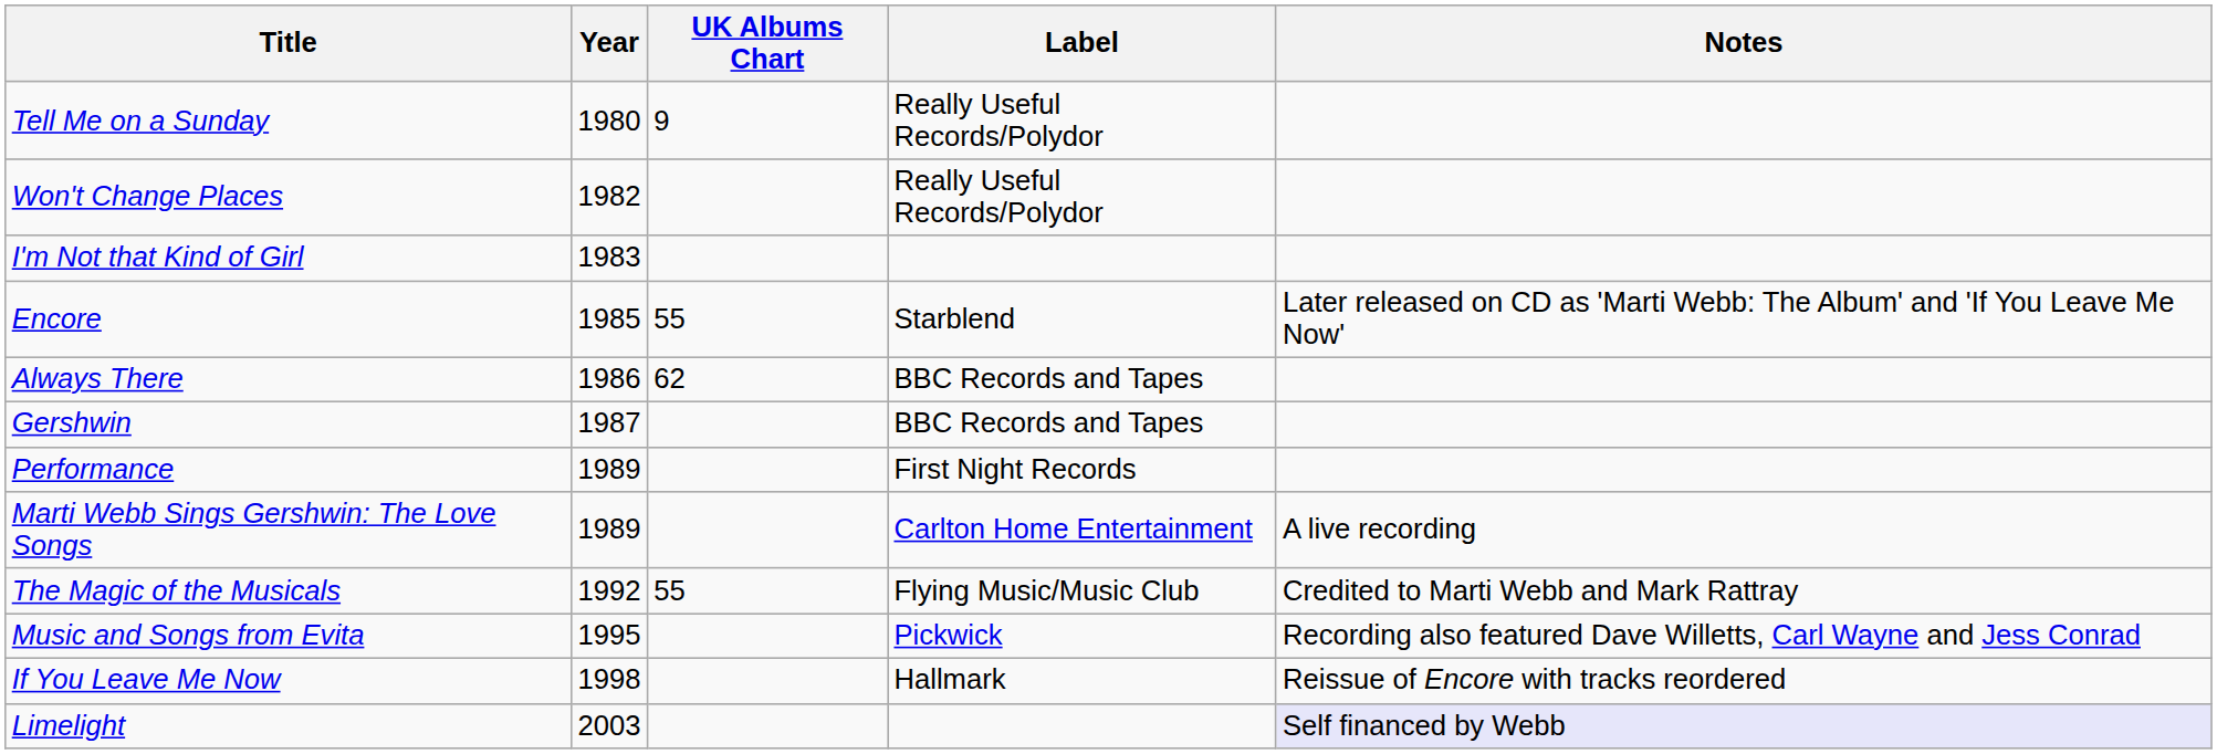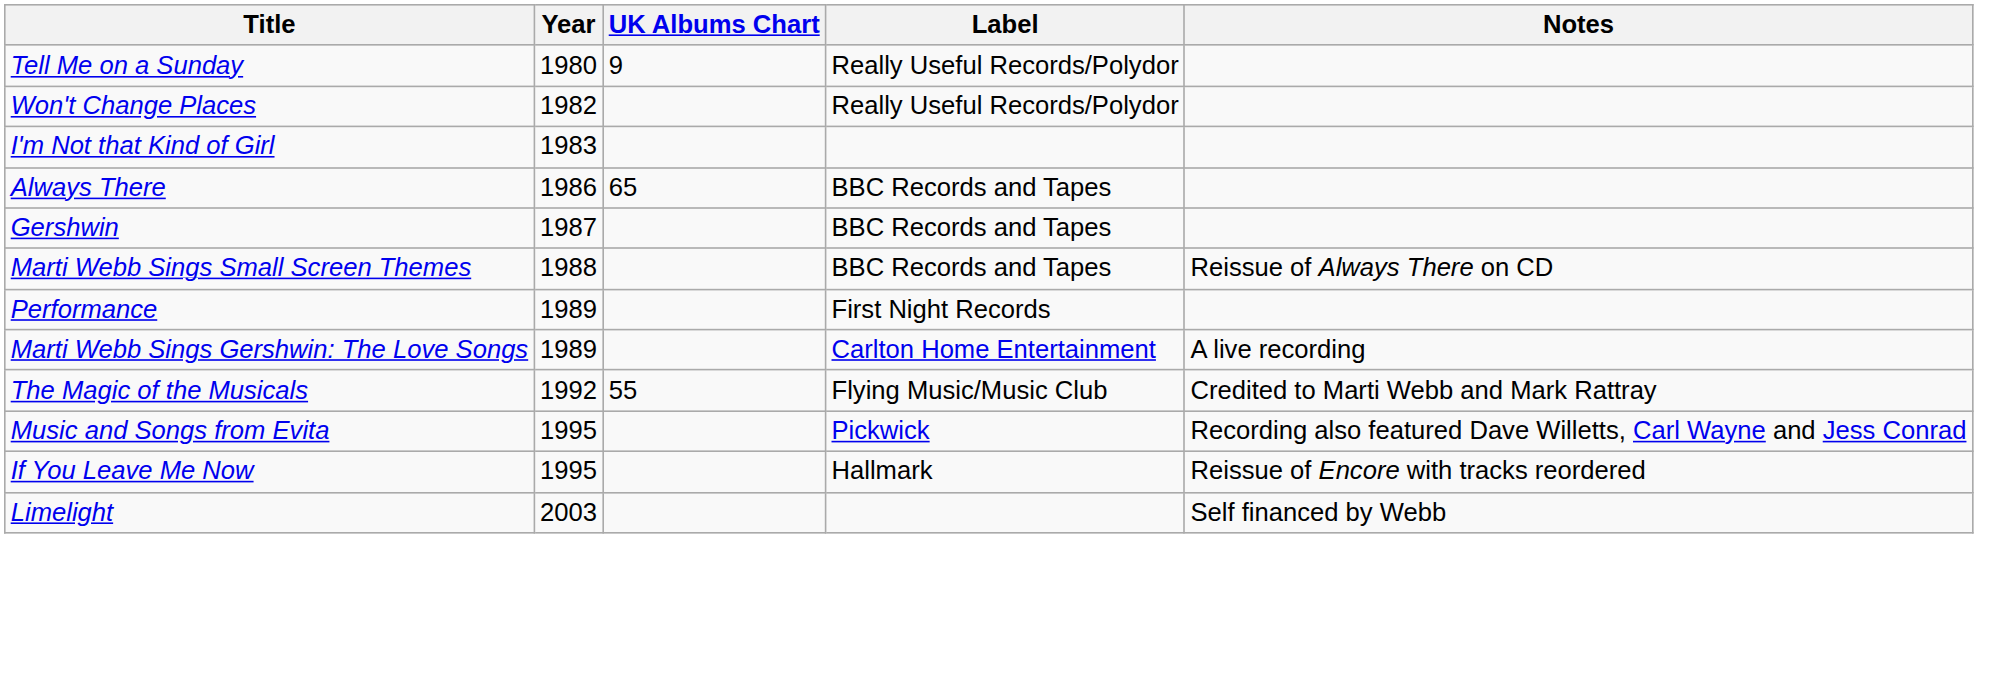- row: Encore | 1985 | 55 | Starblend | Later released on CD as 'Marti Webb: The Album' and 'If You Leave Me Now'
Always There | UK Albums Chart: 62 -> 65
+ row: Marti Webb Sings Small Screen Themes | 1988 | BBC Records and Tapes | Reissue of Always There on CD
If You Leave Me Now | Year: 1998 -> 1995
Limelight | Notes: lavender background -> no background
